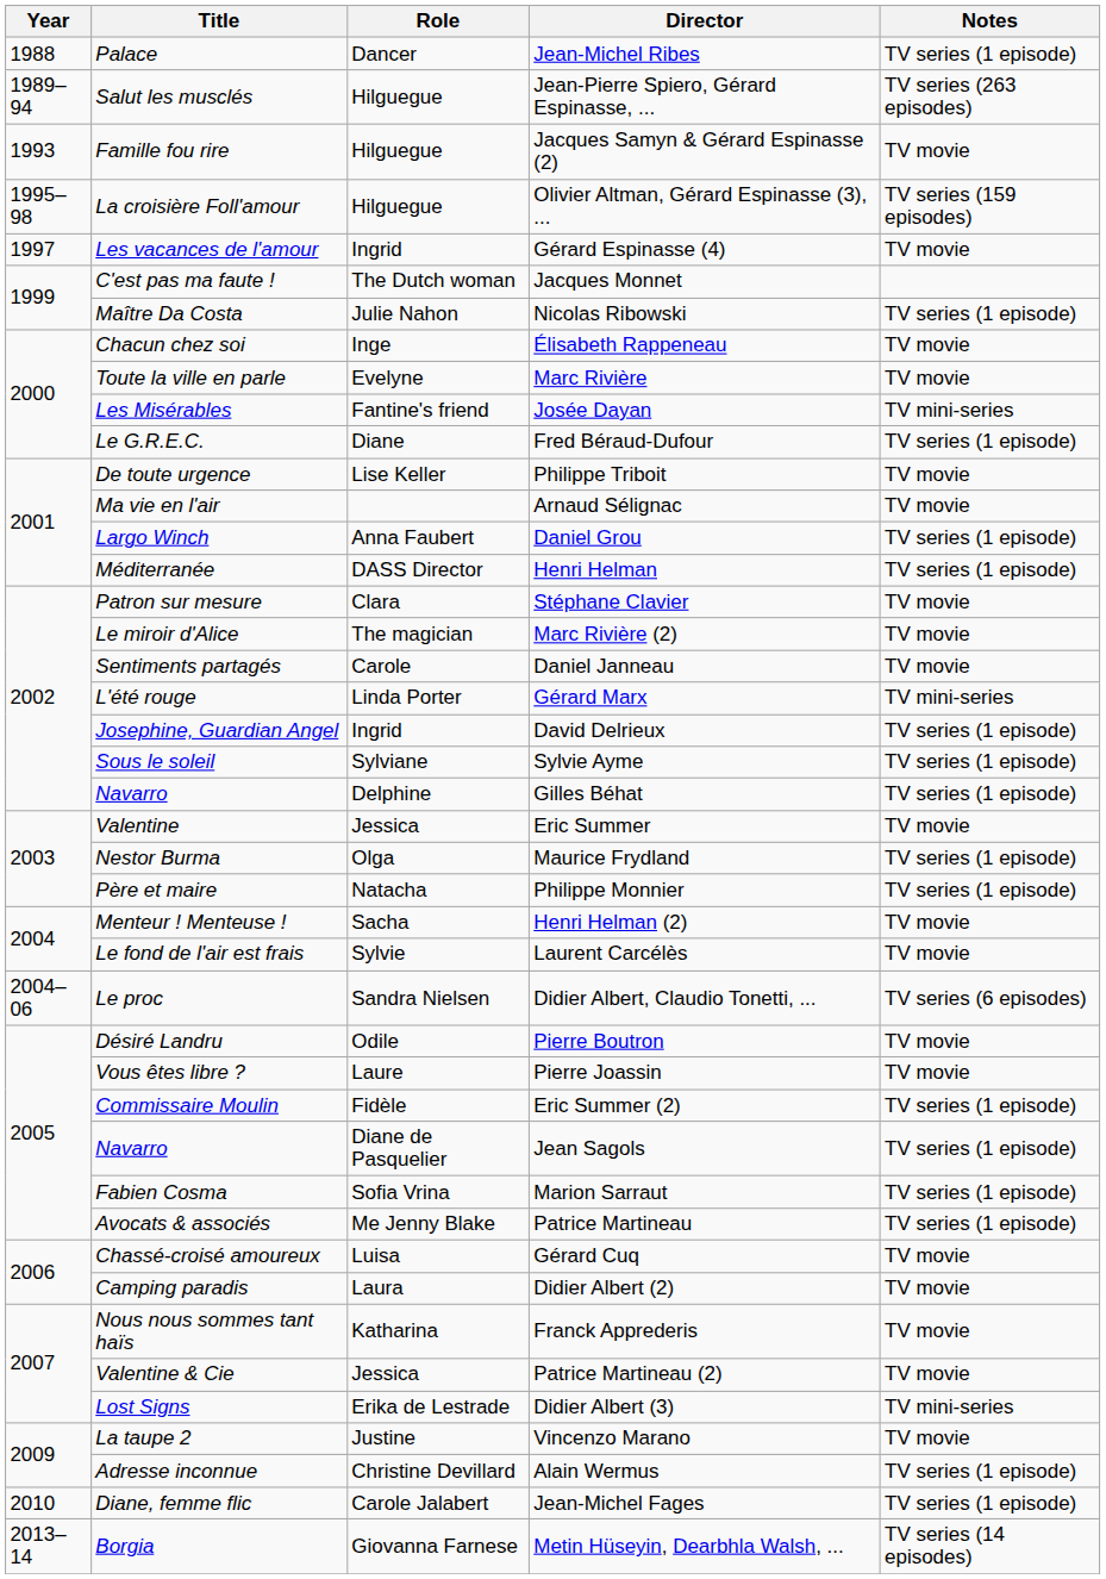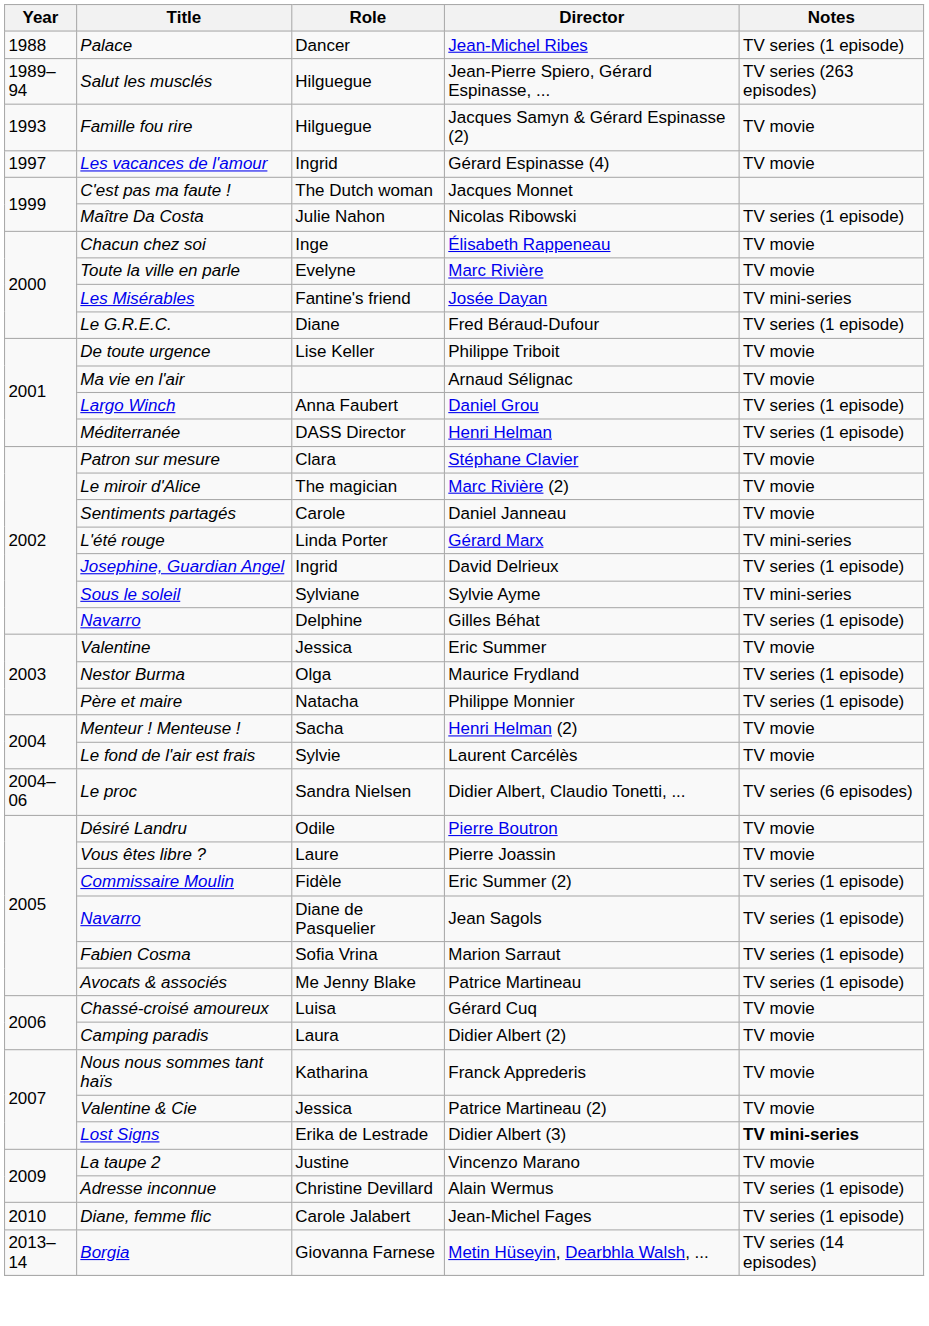- row: 1995–98 | La croisière Foll'amour | Hilguegue | Olivier Altman, Gérard Espinasse (3), ... | TV series (159 episodes)
Sylvie Ayme | Notes: TV series (1 episode) -> TV mini-series
Didier Albert (3) | Notes: normal -> bold
